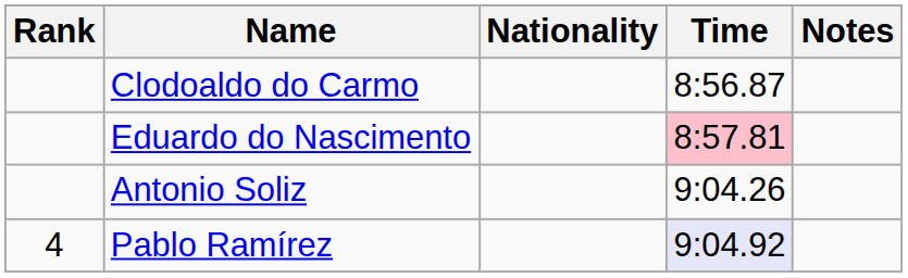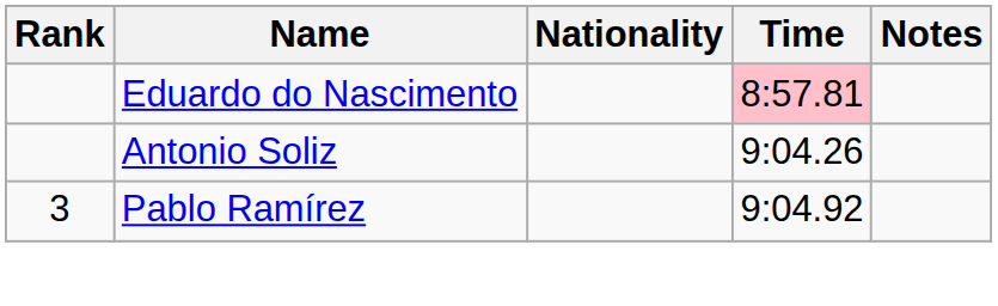- row: Clodoaldo do Carmo | 8:56.87
Pablo Ramírez | Rank: 4 -> 3
Pablo Ramírez | Time: lavender background -> no background
